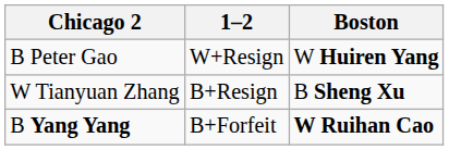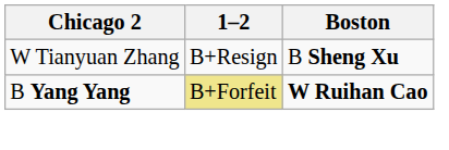- row: B Peter Gao | W+Resign | W Huiren Yang
B Yang Yang | 1–2: no background -> khaki background
